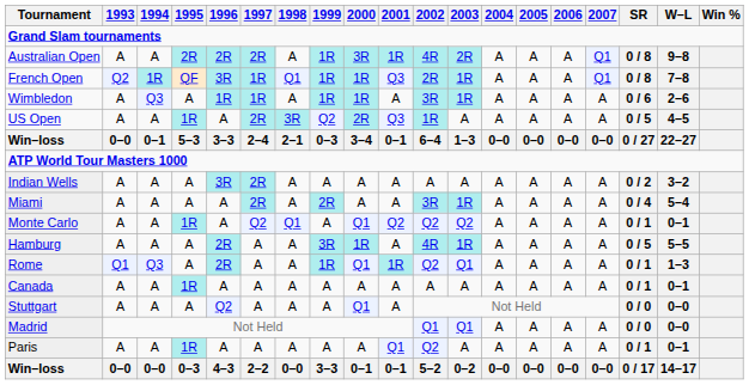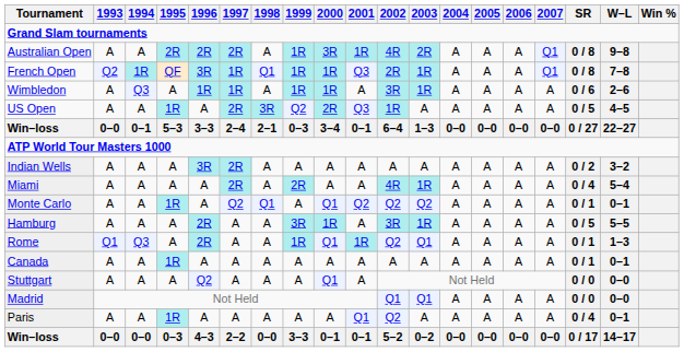Miami | 2002: 3R -> 4R
Hamburg | 2002: 4R -> 3R
Paris | SR: 0 / 1 -> 0 / 4
